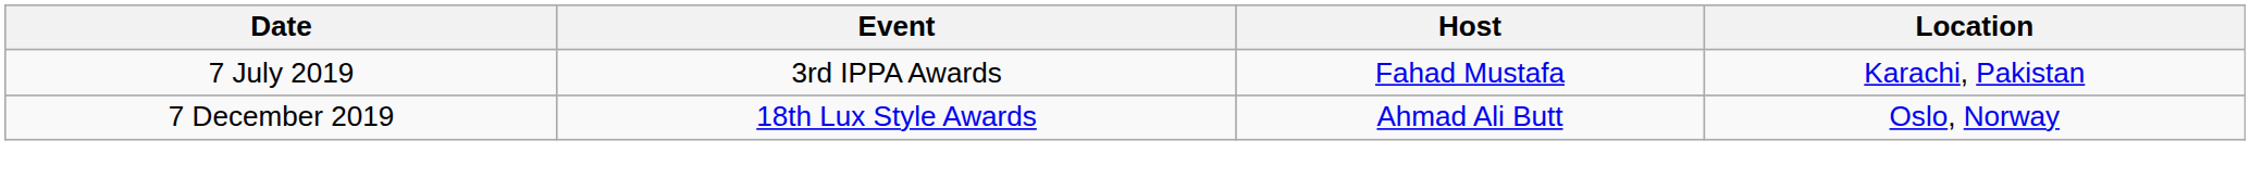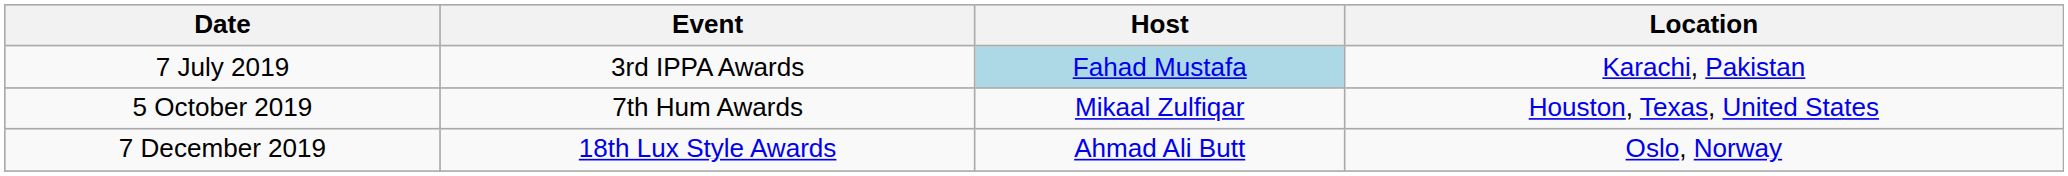7 July 2019 | Host: no background -> lightblue background
+ row: 5 October 2019 | 7th Hum Awards | Mikaal Zulfiqar | Houston, Texas, United States
